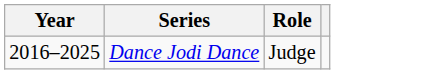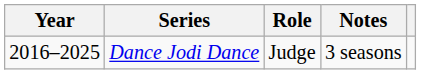+ column: Notes | 3 seasons
